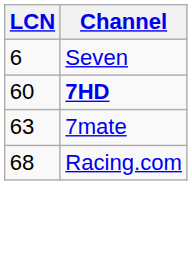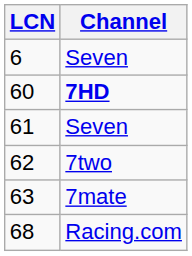+ row: 61 | Seven
+ row: 62 | 7two
